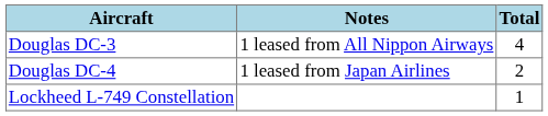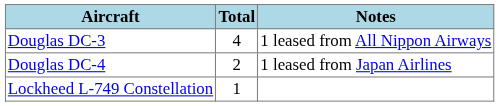columns swapped: Total <-> Notes
